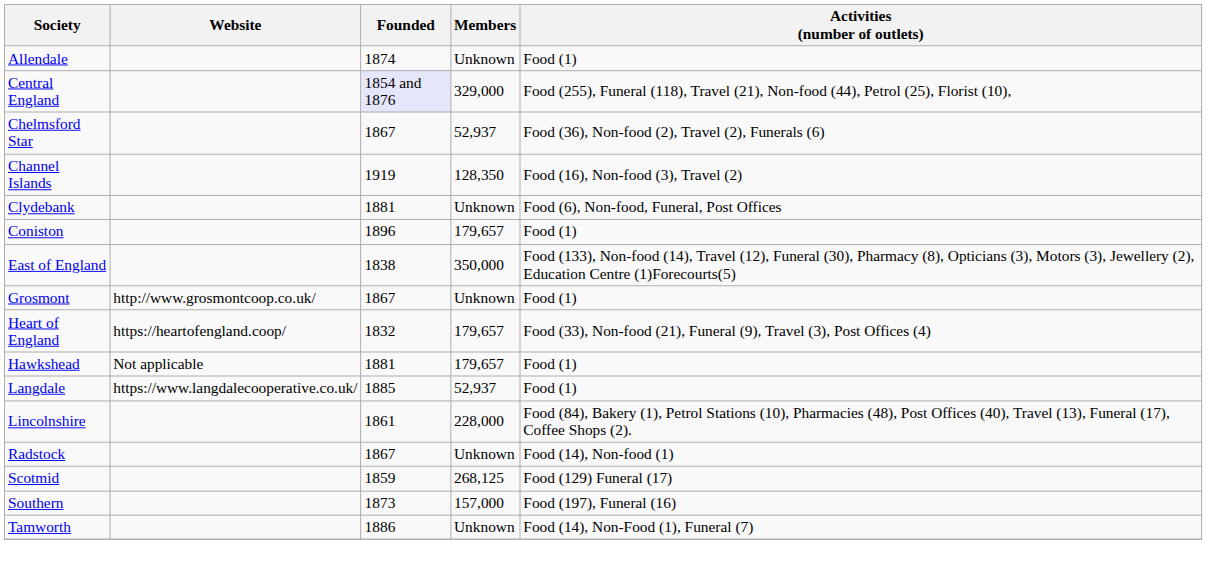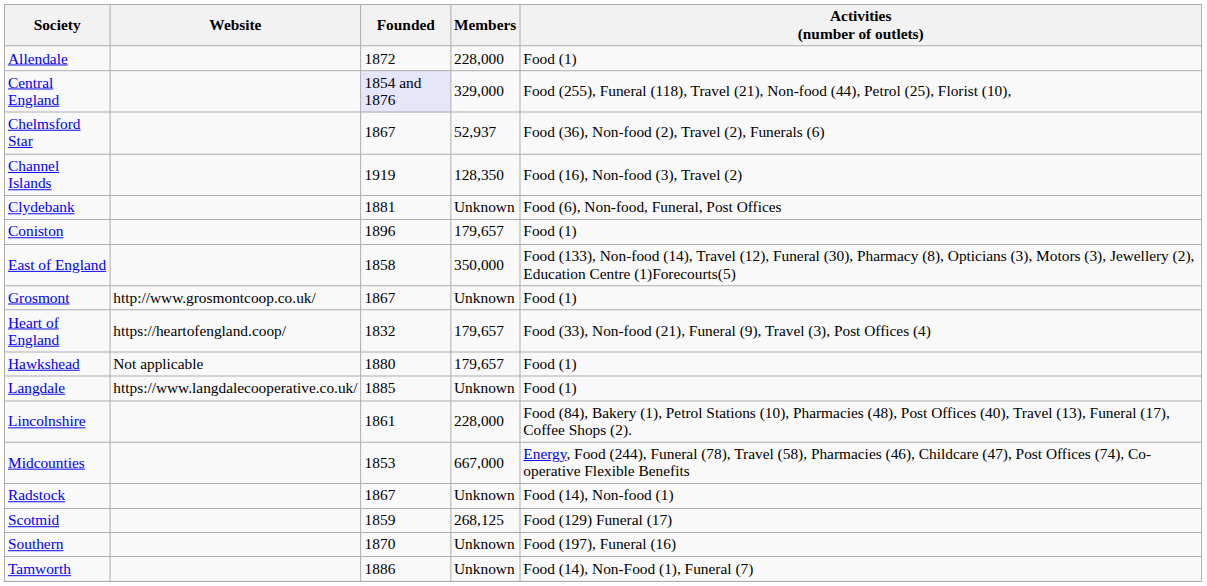Allendale | Founded: 1874 -> 1872
Allendale | Members: Unknown -> 228,000
East of England | Founded: 1838 -> 1858
Hawkshead | Founded: 1881 -> 1880
Langdale | Members: 52,937 -> Unknown
+ row: Midcounties | 1853 | 667,000 | Energy, Food (244), Funeral (78), Travel (58), Pharmacies (46), Childcare (47), Post Offices (74), Co-operative Flexible Benefits
Southern | Founded: 1873 -> 1870
Southern | Members: 157,000 -> Unknown
